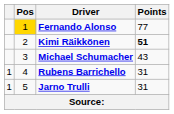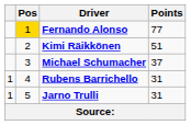Kimi Räikkönen | Points: bold -> normal
Michael Schumacher | Points: 43 -> 37
